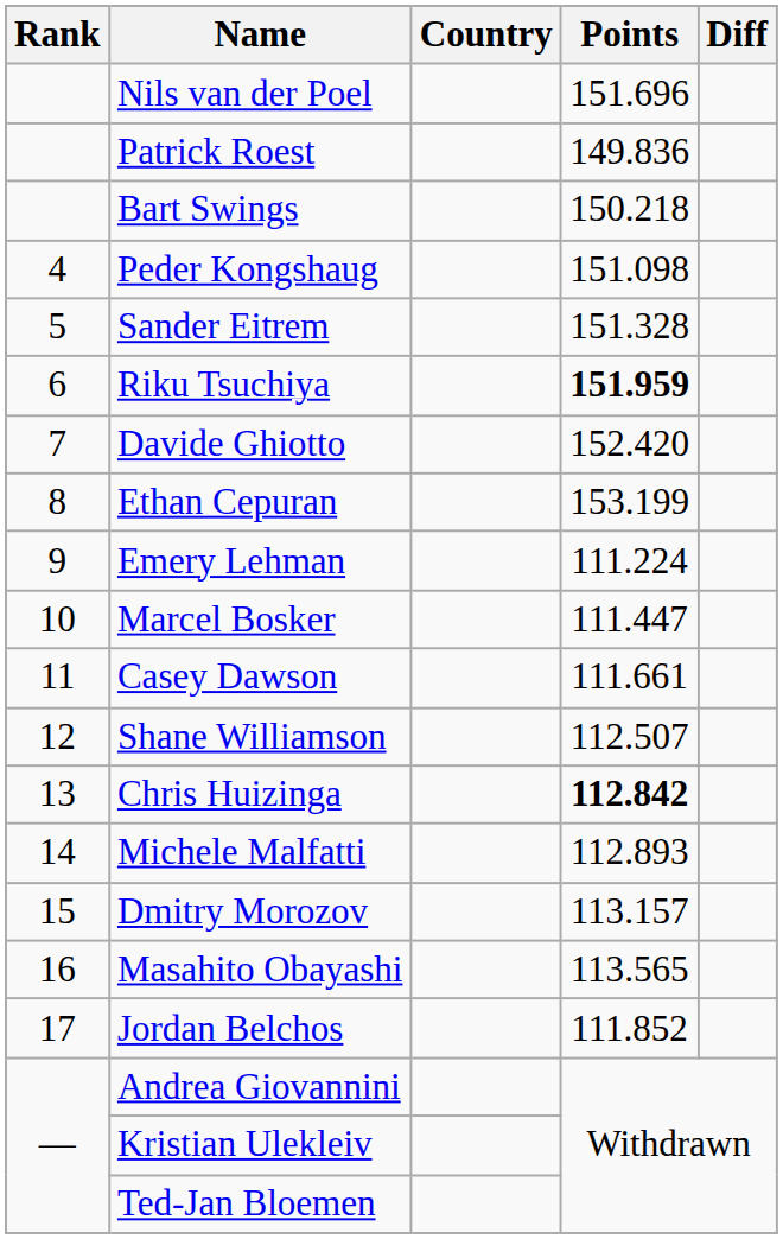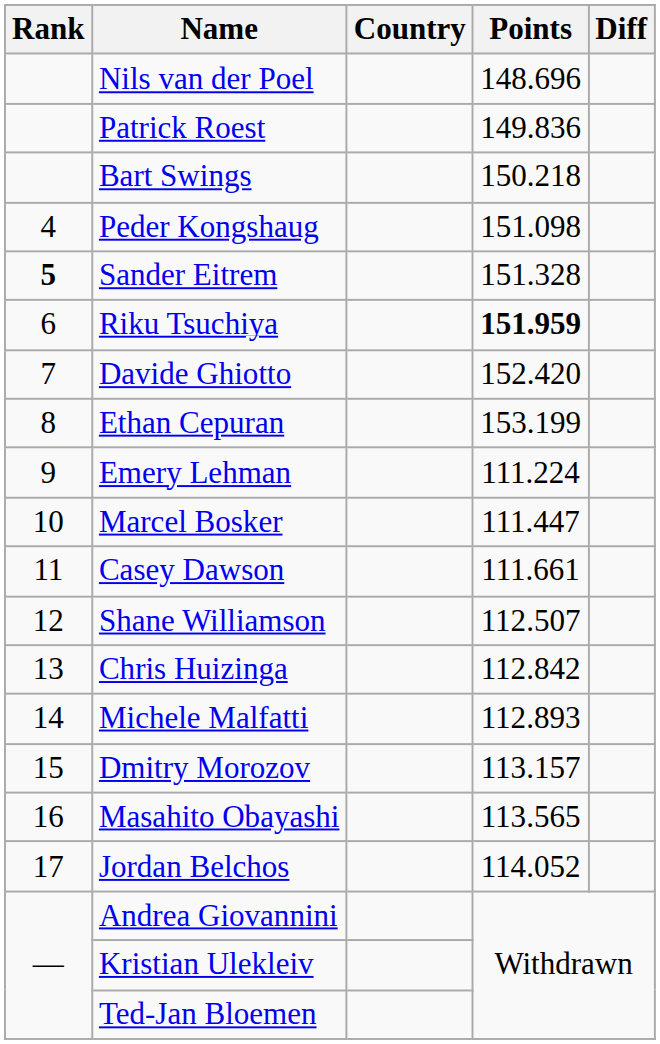Nils van der Poel | Points: 151.696 -> 148.696
Sander Eitrem | Rank: normal -> bold
Chris Huizinga | Points: bold -> normal
Jordan Belchos | Points: 111.852 -> 114.052
